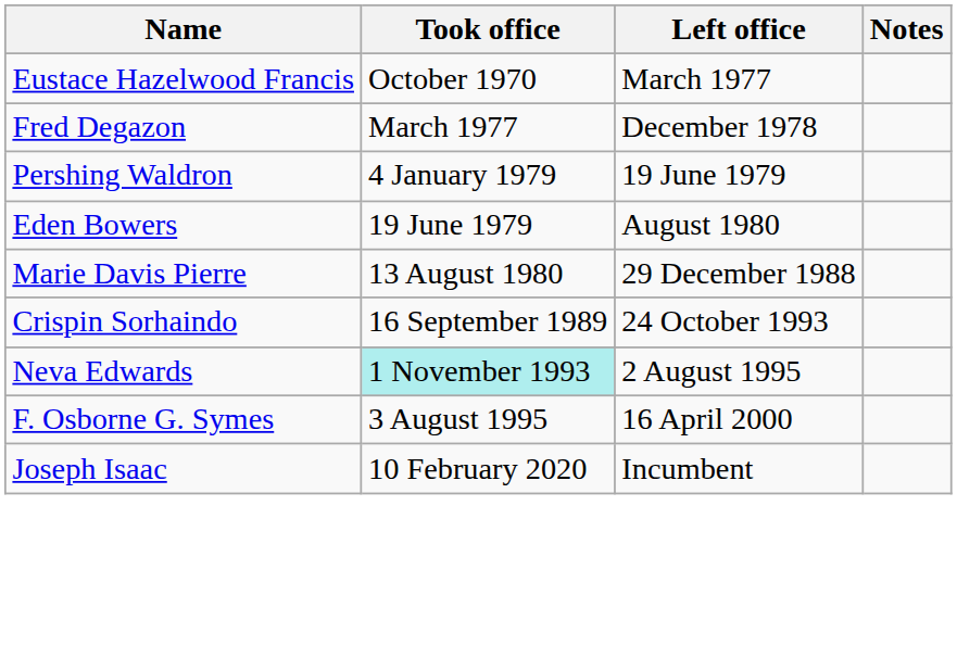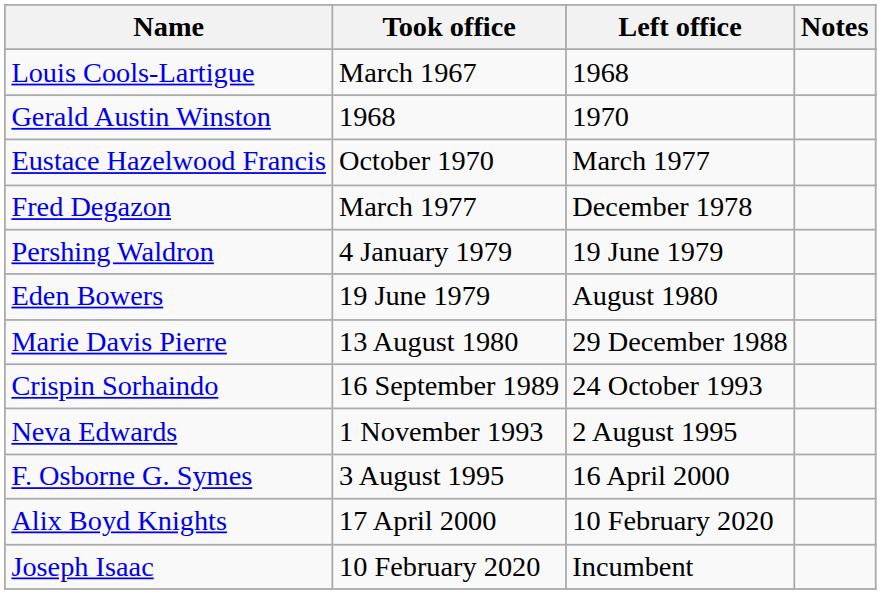+ row: Louis Cools-Lartigue | March 1967 | 1968
+ row: Gerald Austin Winston | 1968 | 1970
Neva Edwards | Took office: paleturquoise background -> no background
+ row: Alix Boyd Knights | 17 April 2000 | 10 February 2020
